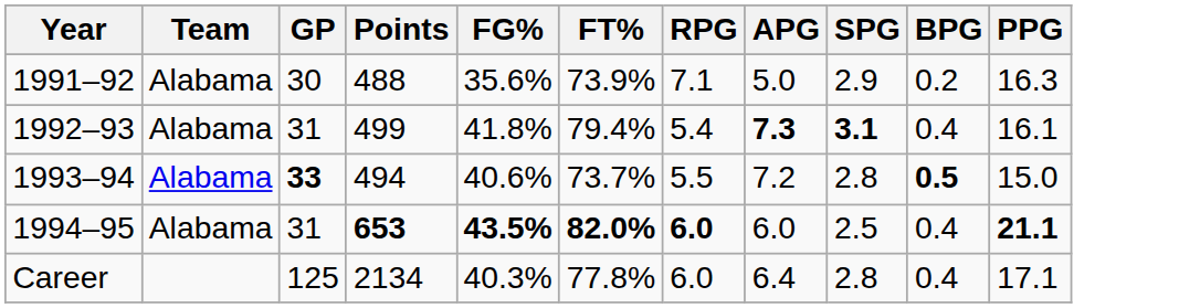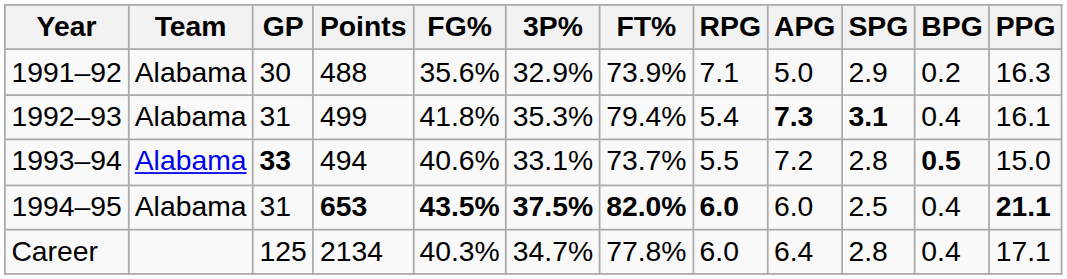+ column: 3P% | 32.9% | 35.3% | 33.1% | 37.5% | 34.7%
